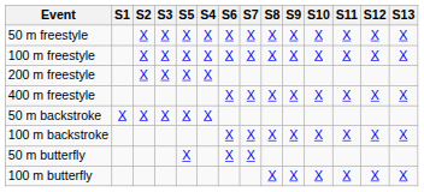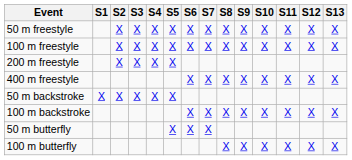columns swapped: S4 <-> S5
